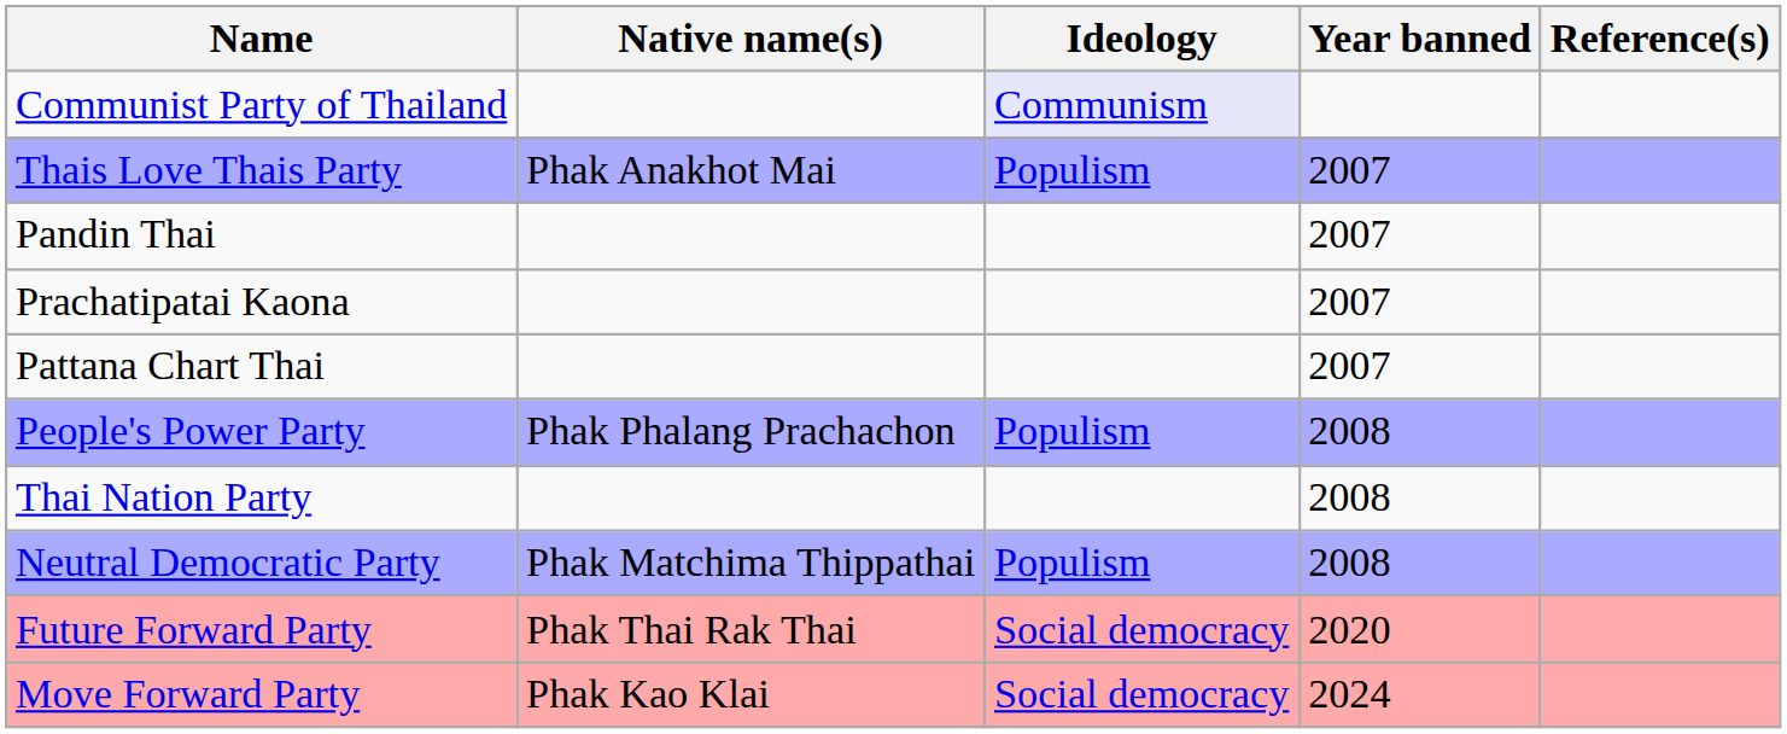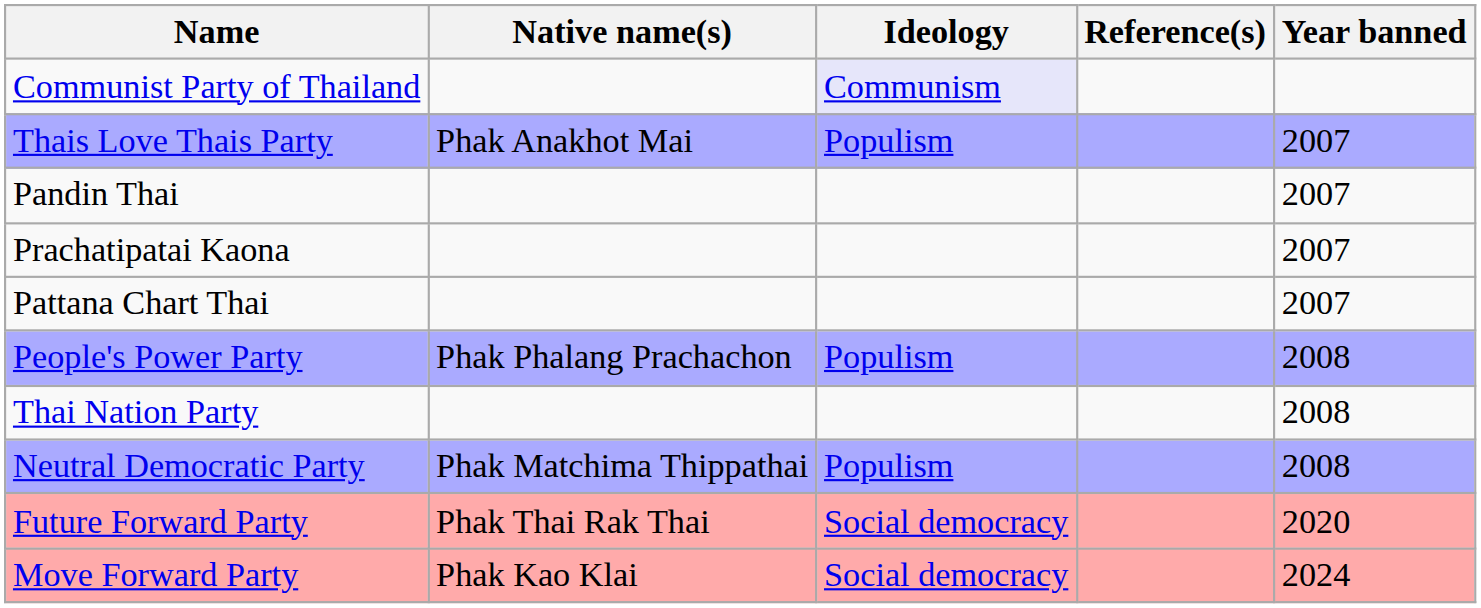columns swapped: Year banned <-> Reference(s)
